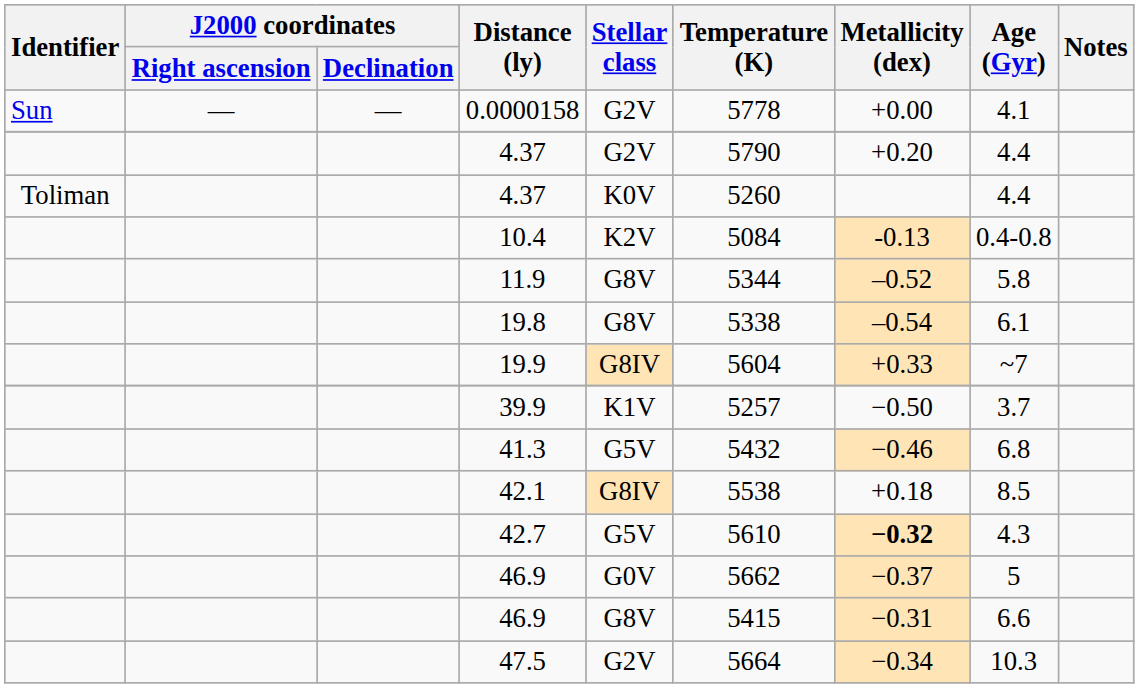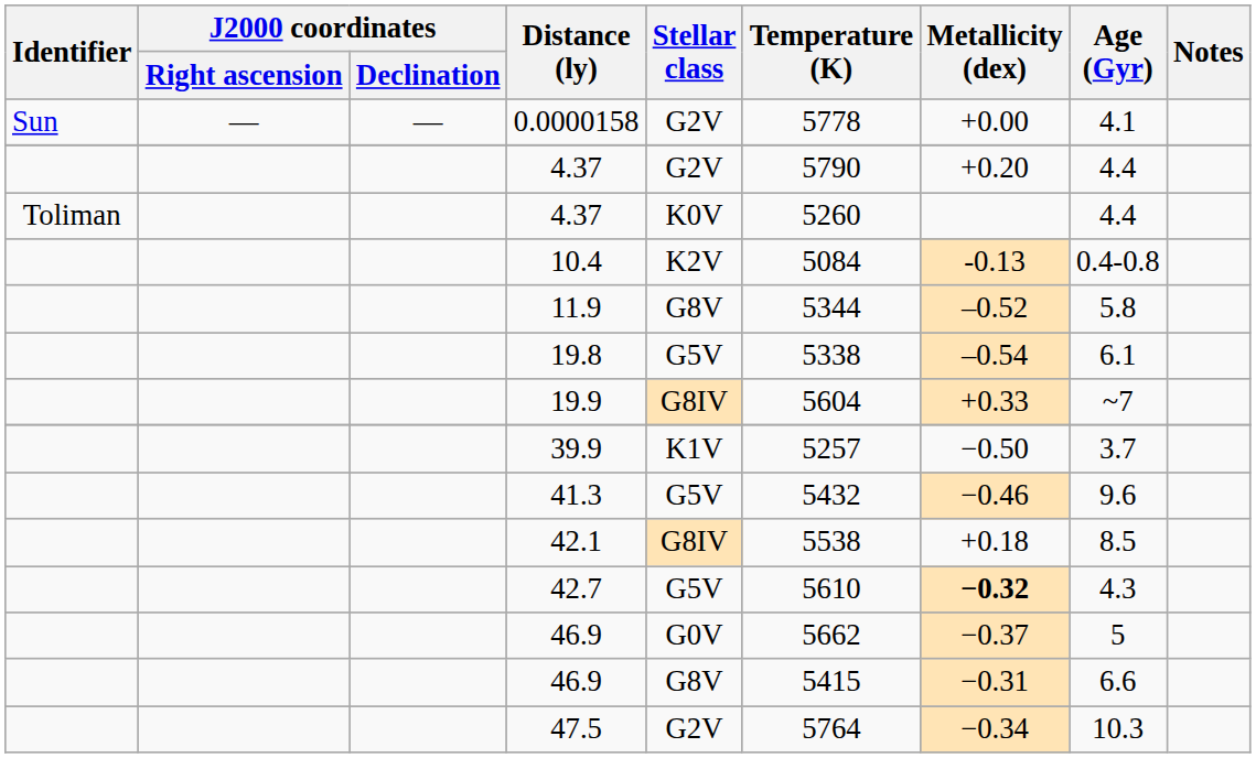19.8 | Stellar class: G8V -> G5V
41.3 | Age (Gyr): 6.8 -> 9.6
47.5 | Temperature (K): 5664 -> 5764
